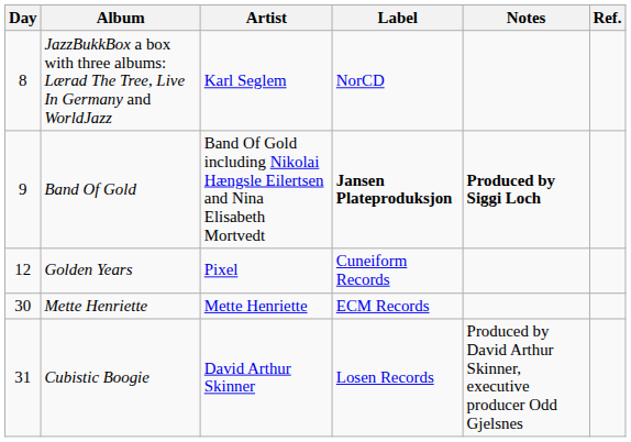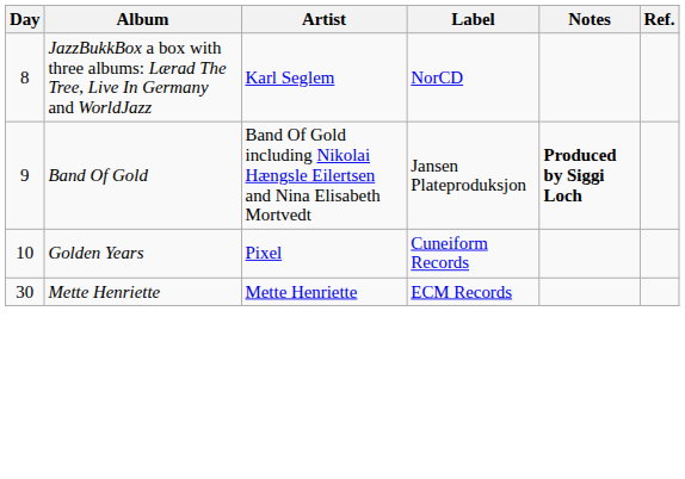Band Of Gold | Label: bold -> normal
Golden Years | Day: 12 -> 10
- row: 31 | Cubistic Boogie | David Arthur Skinner | Losen Records | Produced by David Arthur Skinner, executive producer Odd Gjelsnes
